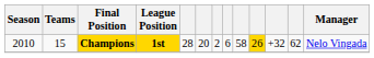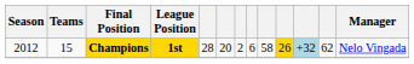Champions | Season: 2010 -> 2012
Champions | column 11: no background -> lightblue background
